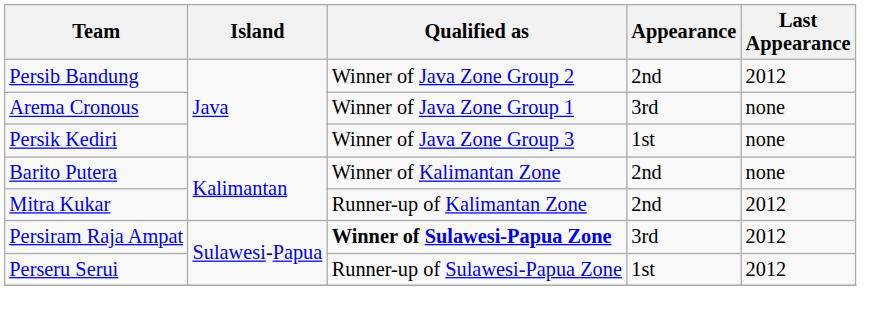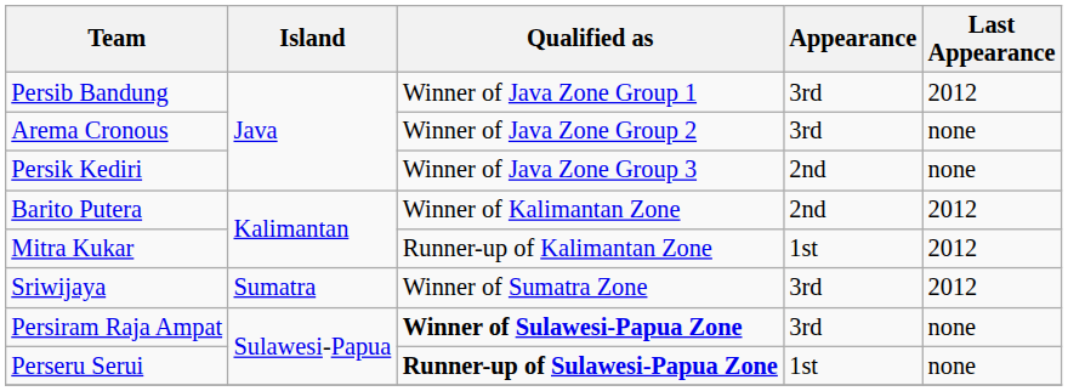Persib Bandung | Qualified as: Winner of Java Zone Group 2 -> Winner of Java Zone Group 1
Persib Bandung | Appearance: 2nd -> 3rd
Arema Cronous | Qualified as: Winner of Java Zone Group 1 -> Winner of Java Zone Group 2
Persik Kediri | Appearance: 1st -> 2nd
Barito Putera | Last Appearance: none -> 2012
Mitra Kukar | Appearance: 2nd -> 1st
+ row: Sriwijaya | Sumatra | Winner of Sumatra Zone | 3rd | 2012
Persiram Raja Ampat | Last Appearance: 2012 -> none
Perseru Serui | Qualified as: normal -> bold
Perseru Serui | Last Appearance: 2012 -> none
